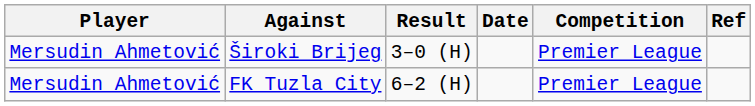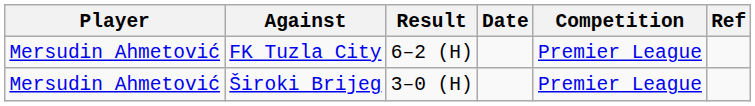rows swapped: Široki Brijeg <-> FK Tuzla City
